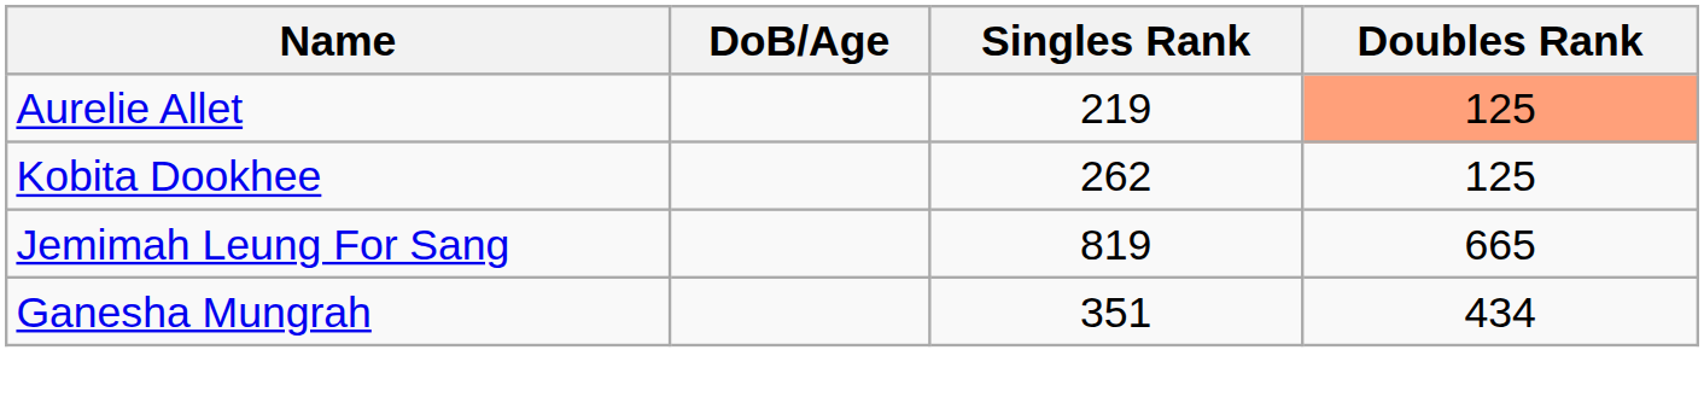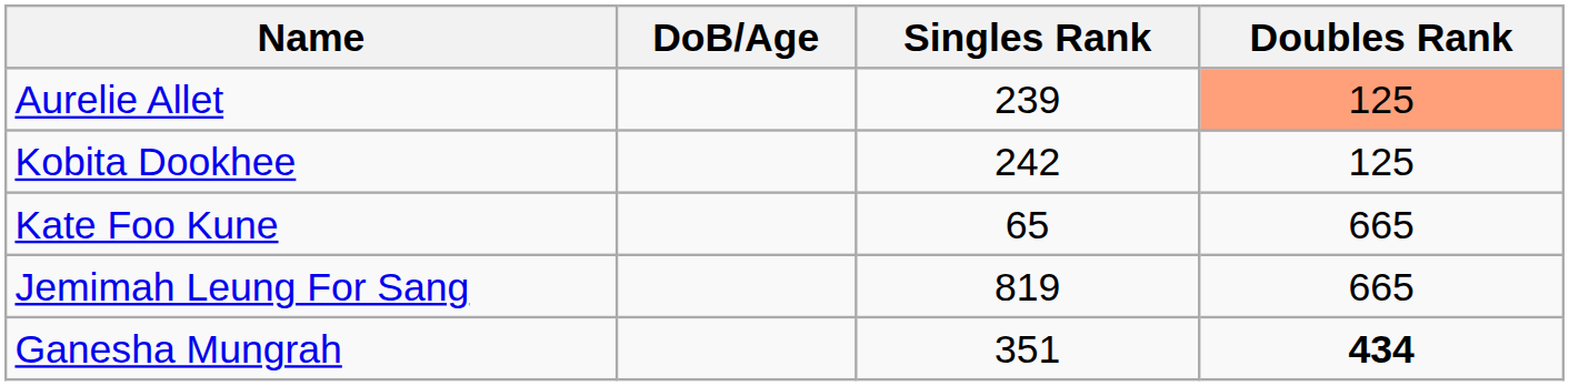Aurelie Allet | Singles Rank: 219 -> 239
Kobita Dookhee | Singles Rank: 262 -> 242
+ row: Kate Foo Kune | 65 | 665
Ganesha Mungrah | Doubles Rank: normal -> bold
